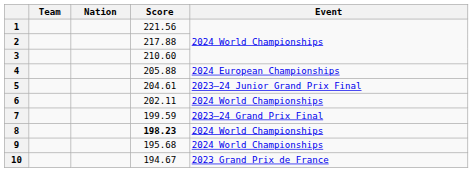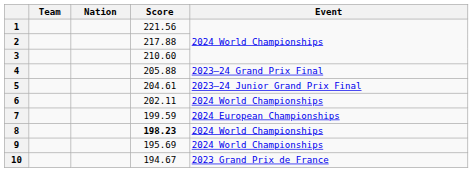4 | Event: 2024 European Championships -> 2023–24 Grand Prix Final
7 | Event: 2023–24 Grand Prix Final -> 2024 European Championships
9 | Score: 195.68 -> 195.69
